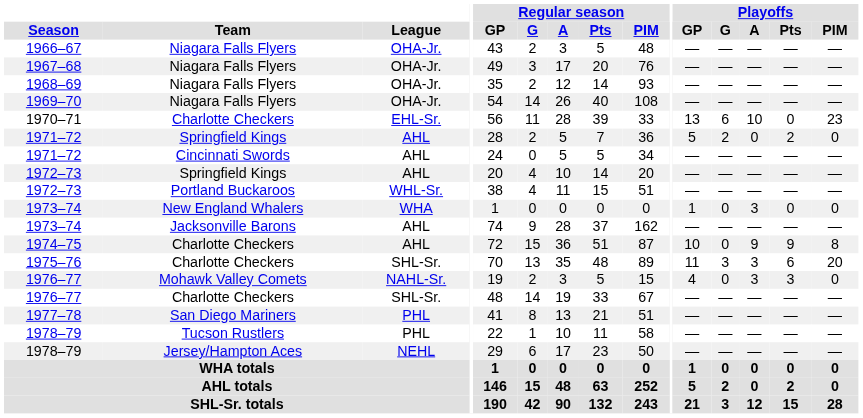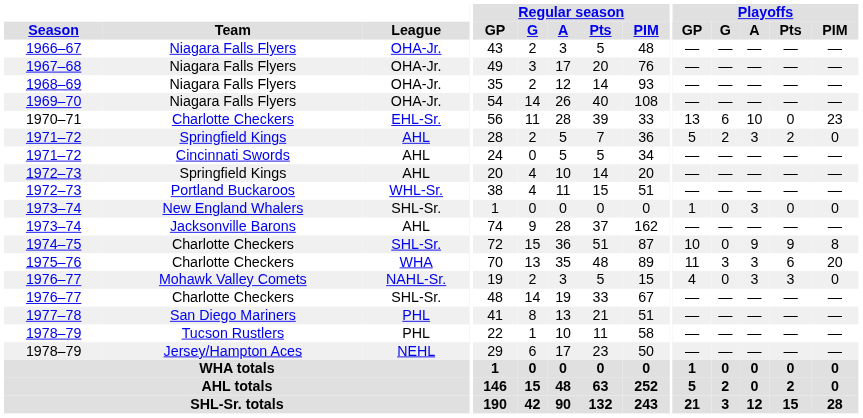1971–72 / Springfield Kings | Playoffs / A: 0 -> 3
1973–74 / New England Whalers | League: WHA -> SHL-Sr.
1974–75 | League: AHL -> SHL-Sr.
1975–76 | League: SHL-Sr. -> WHA
